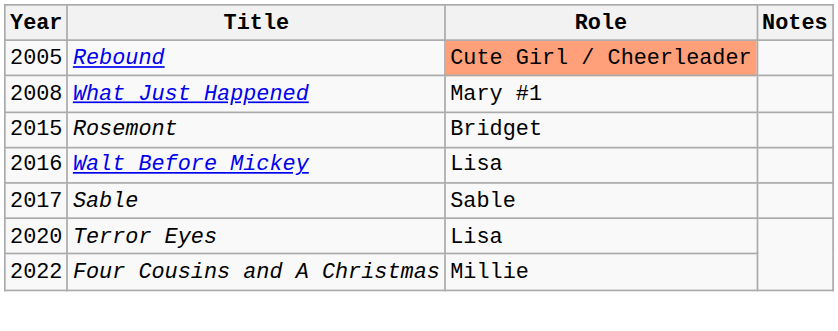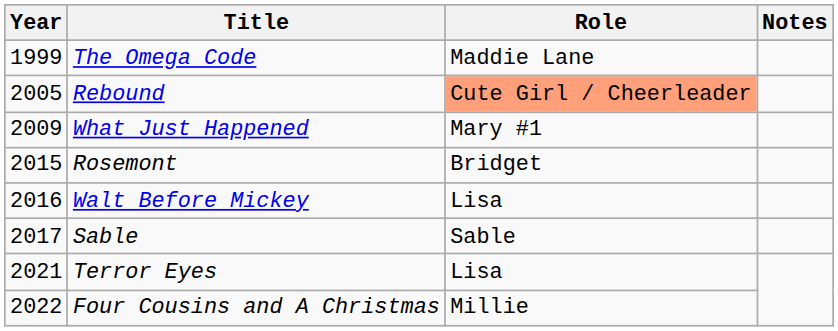+ row: 1999 | The Omega Code | Maddie Lane
What Just Happened | Year: 2008 -> 2009
Terror Eyes | Year: 2020 -> 2021
